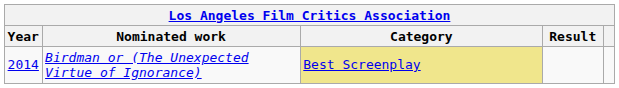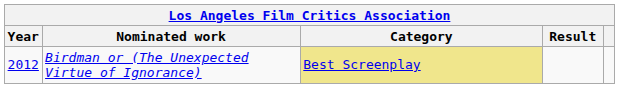Birdman or (The Unexpected Virtue of Ignorance) | Year: 2014 -> 2012
